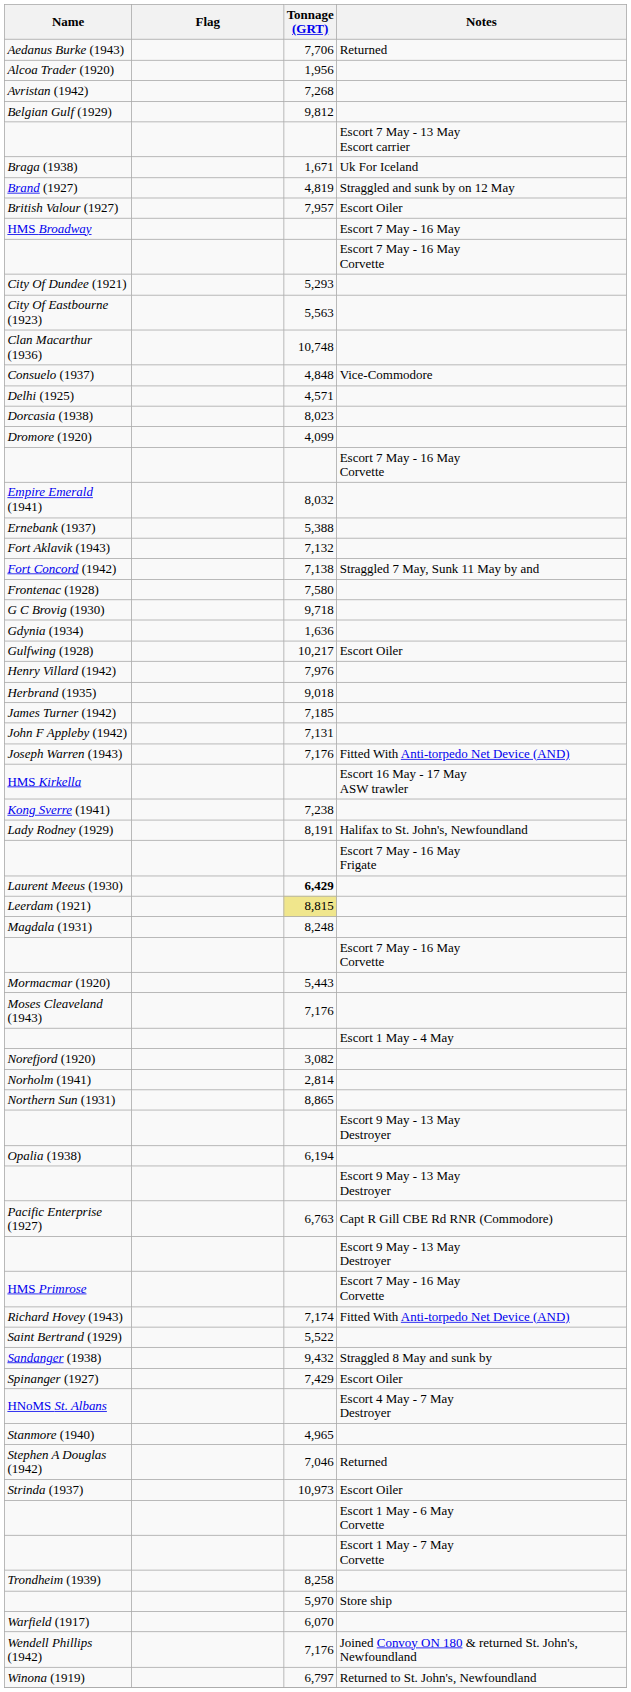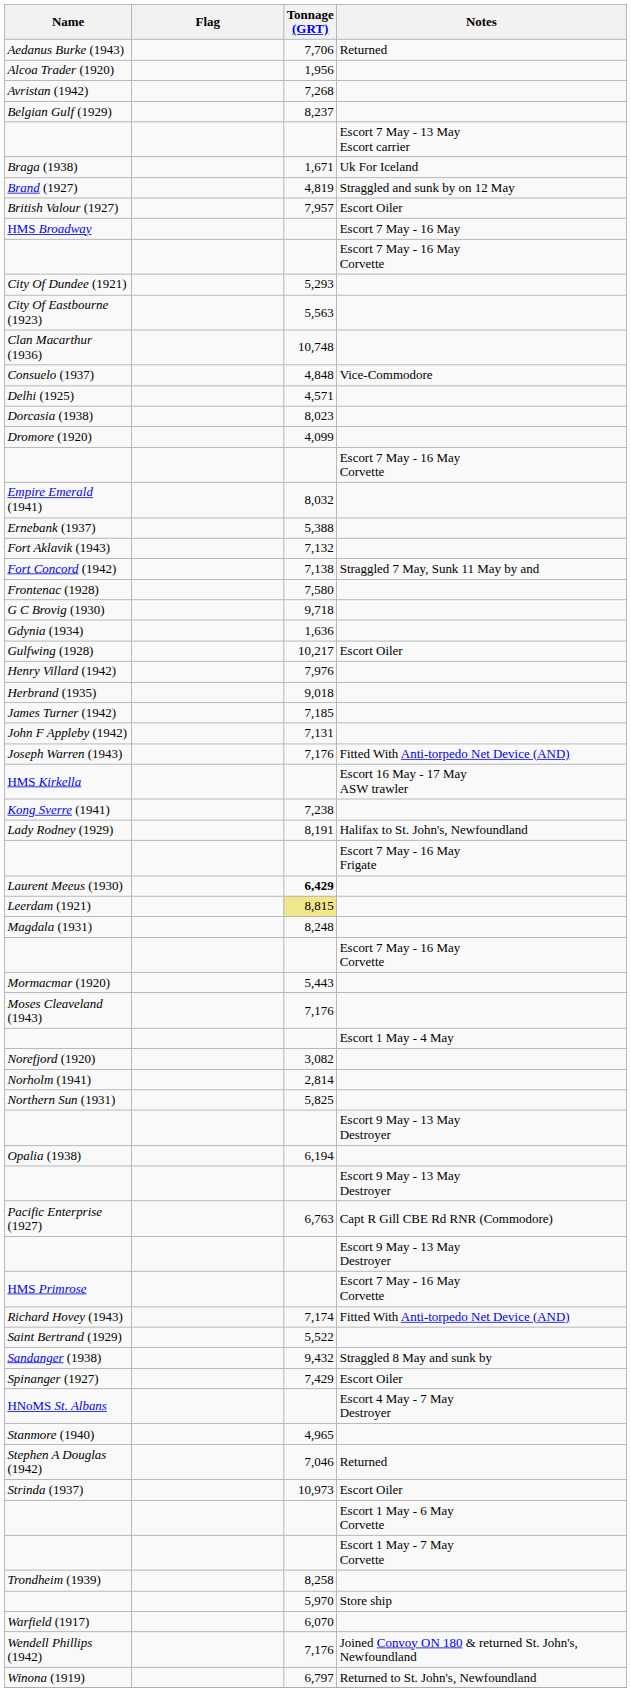Belgian Gulf (1929) | Tonnage (GRT): 9,812 -> 8,237
Northern Sun (1931) | Tonnage (GRT): 8,865 -> 5,825
